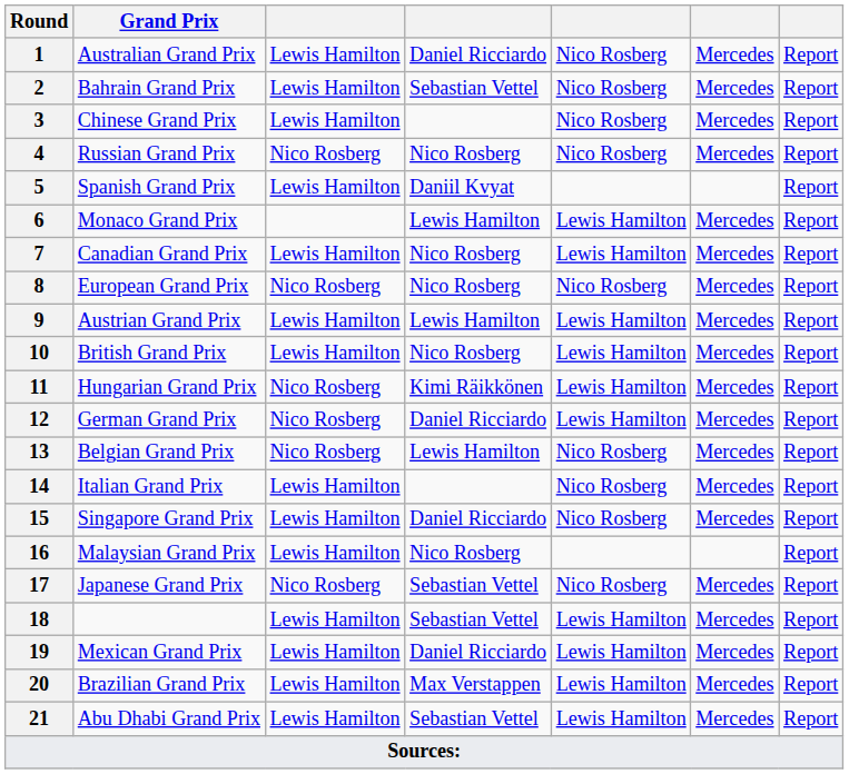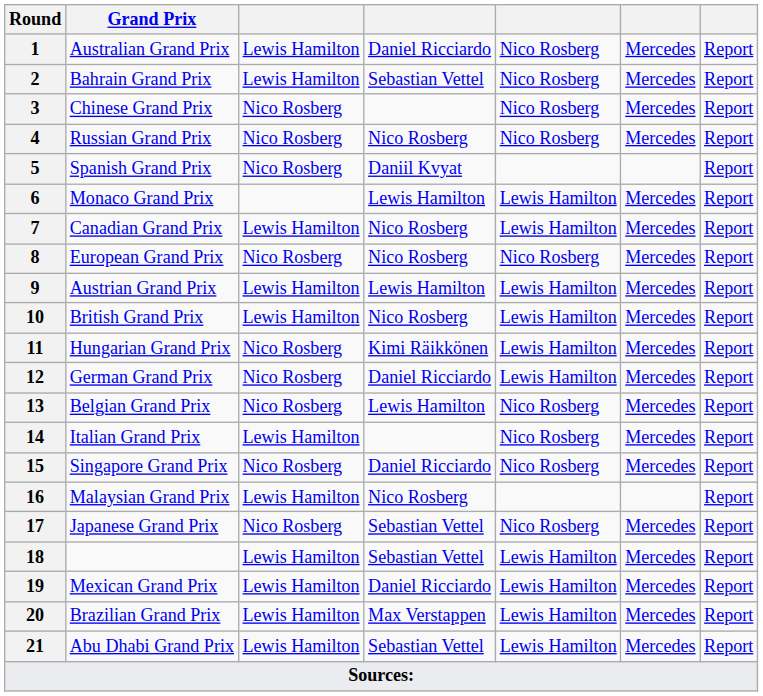3 | column 3: Lewis Hamilton -> Nico Rosberg
5 | column 3: Lewis Hamilton -> Nico Rosberg
15 | column 3: Lewis Hamilton -> Nico Rosberg
